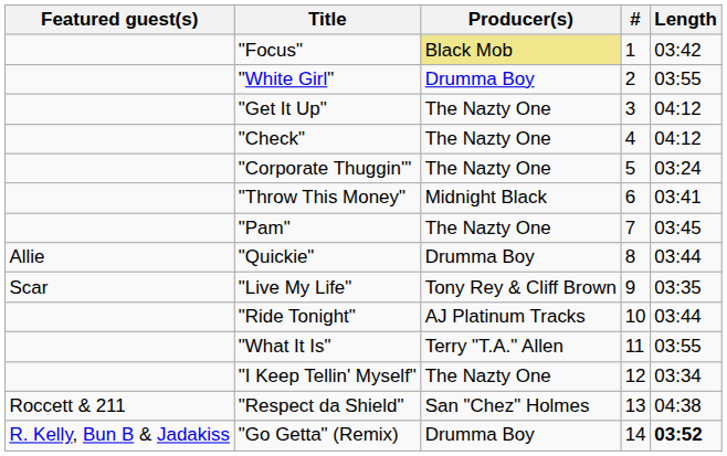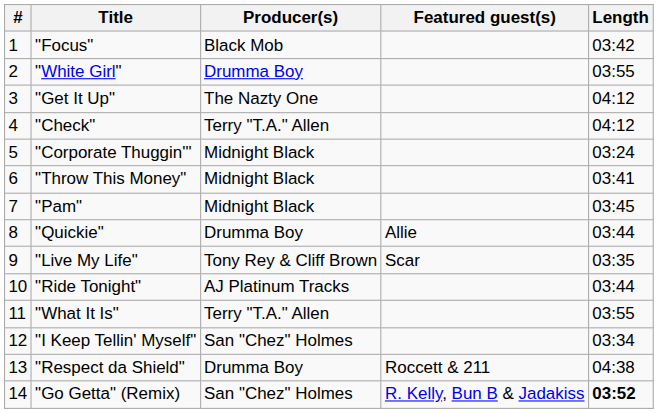columns swapped: # <-> Featured guest(s)
"Focus" | Producer(s): khaki background -> no background
"Check" | Producer(s): The Nazty One -> Terry "T.A." Allen
"Corporate Thuggin'" | Producer(s): The Nazty One -> Midnight Black
"Pam" | Producer(s): The Nazty One -> Midnight Black
"I Keep Tellin' Myself" | Producer(s): The Nazty One -> San "Chez" Holmes
"Respect da Shield" | Producer(s): San "Chez" Holmes -> Drumma Boy
"Go Getta" (Remix) | Producer(s): Drumma Boy -> San "Chez" Holmes
